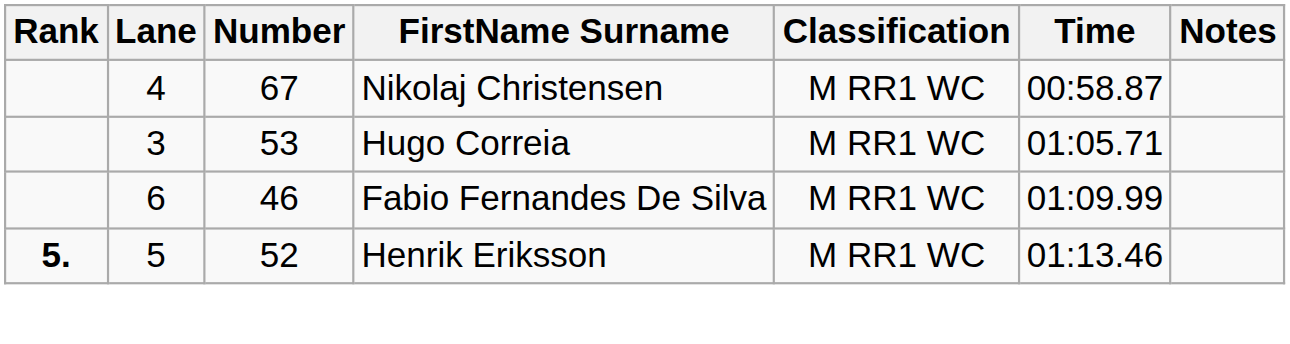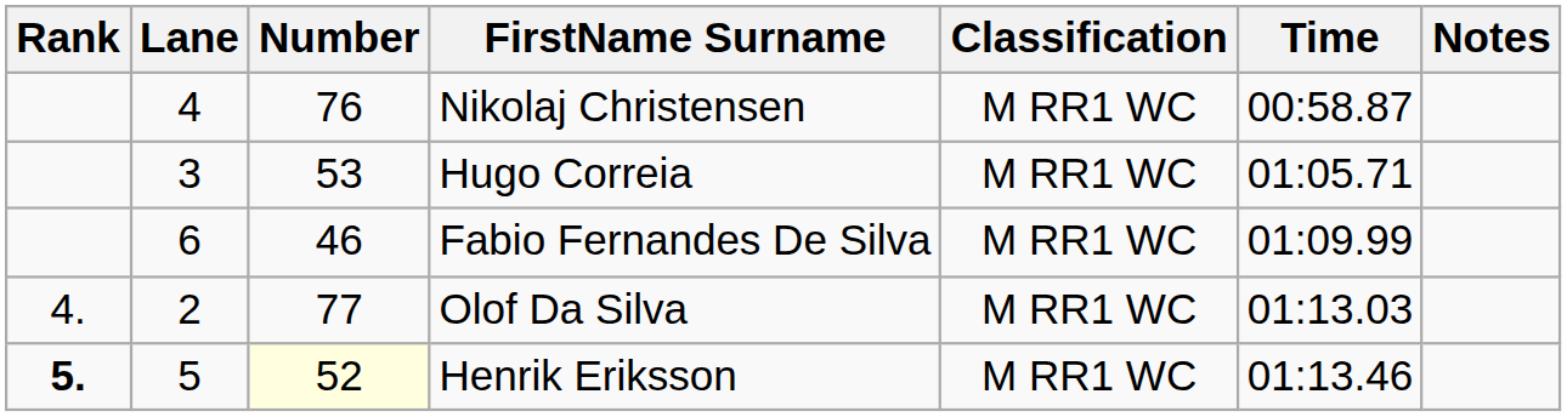Nikolaj Christensen | Number: 67 -> 76
+ row: 4. | 2 | 77 | Olof Da Silva | M RR1 WC | 01:13.03
Henrik Eriksson | Number: no background -> lightyellow background
